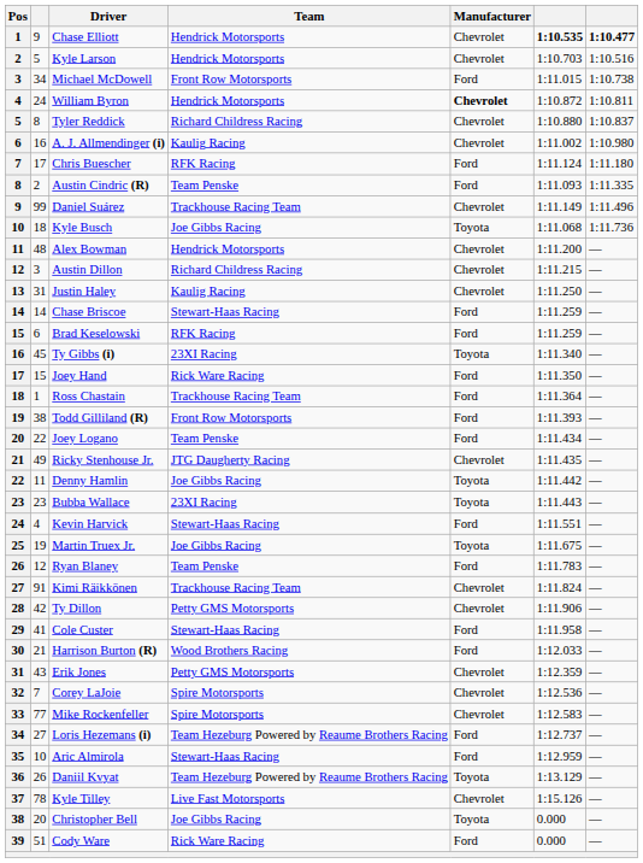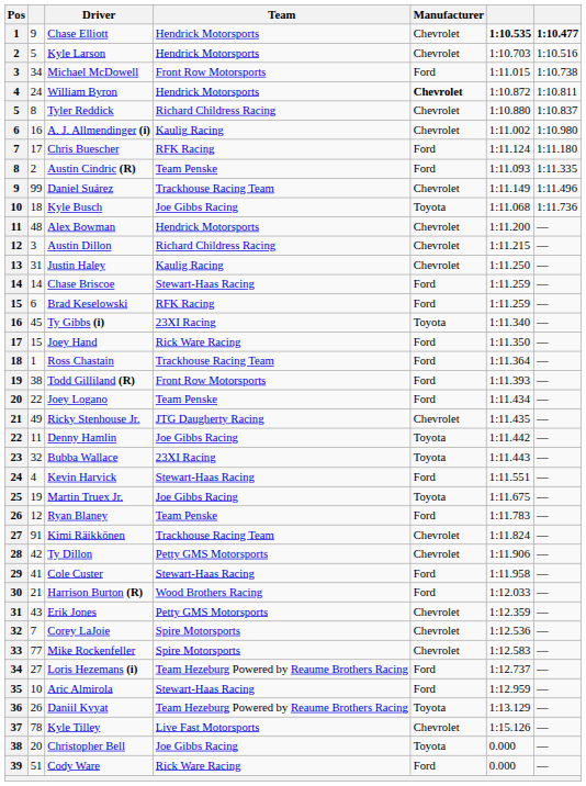Bubba Wallace | column 2: 23 -> 32
